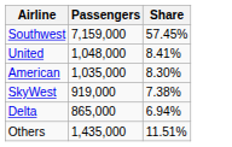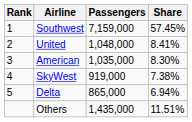+ column: Rank | 1 | 2 | 3 | 4 | 5
